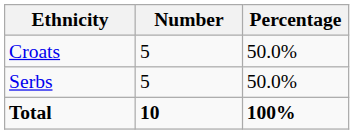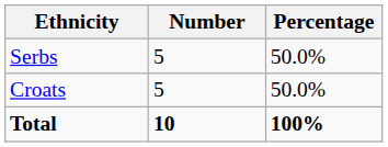rows swapped: Croats <-> Serbs
